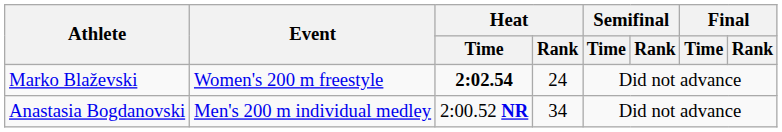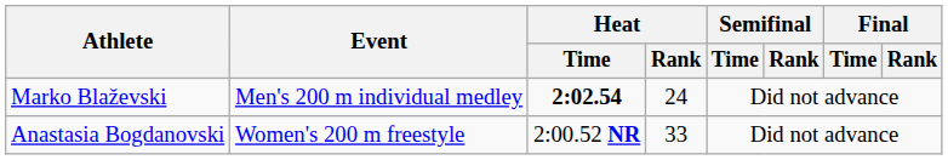Marko Blaževski | Event: Women's 200 m freestyle -> Men's 200 m individual medley
Anastasia Bogdanovski | Event: Men's 200 m individual medley -> Women's 200 m freestyle
Anastasia Bogdanovski | Heat / Rank: 34 -> 33
